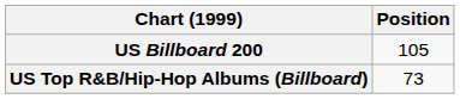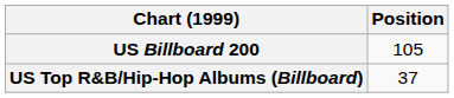US Top R&B/Hip-Hop Albums (Billboard) | Position: 73 -> 37
